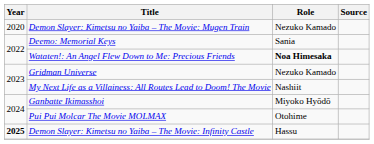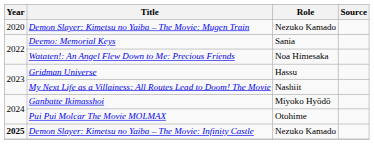Wataten!: An Angel Flew Down to Me: Precious Friends | Role: bold -> normal
Gridman Universe | Role: Nezuko Kamado -> Hassu
Demon Slayer: Kimetsu no Yaiba – The Movie: Infinity Castle | Role: Hassu -> Nezuko Kamado
